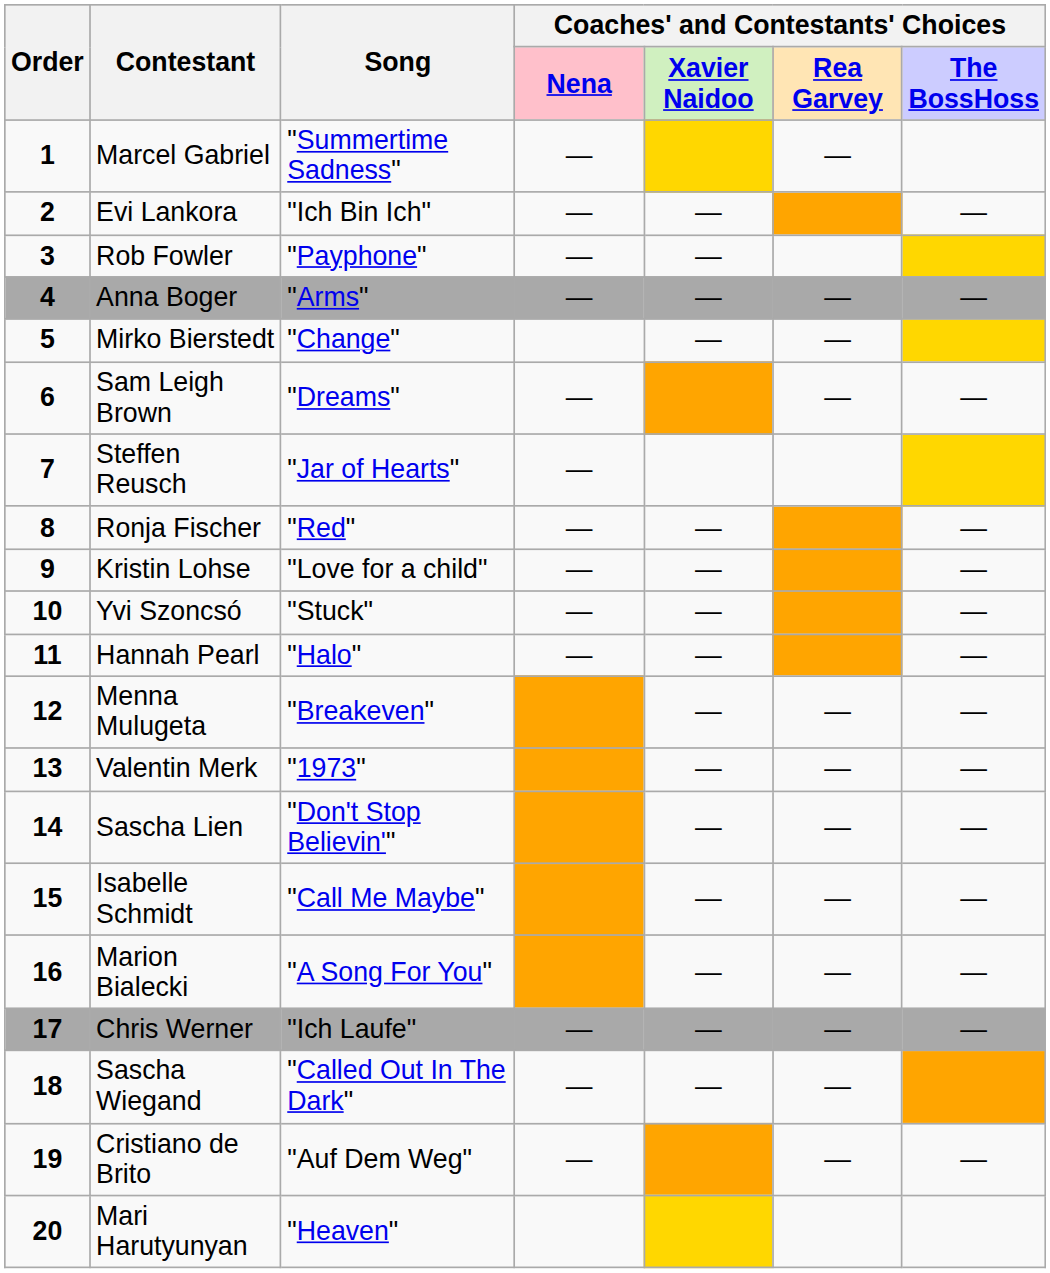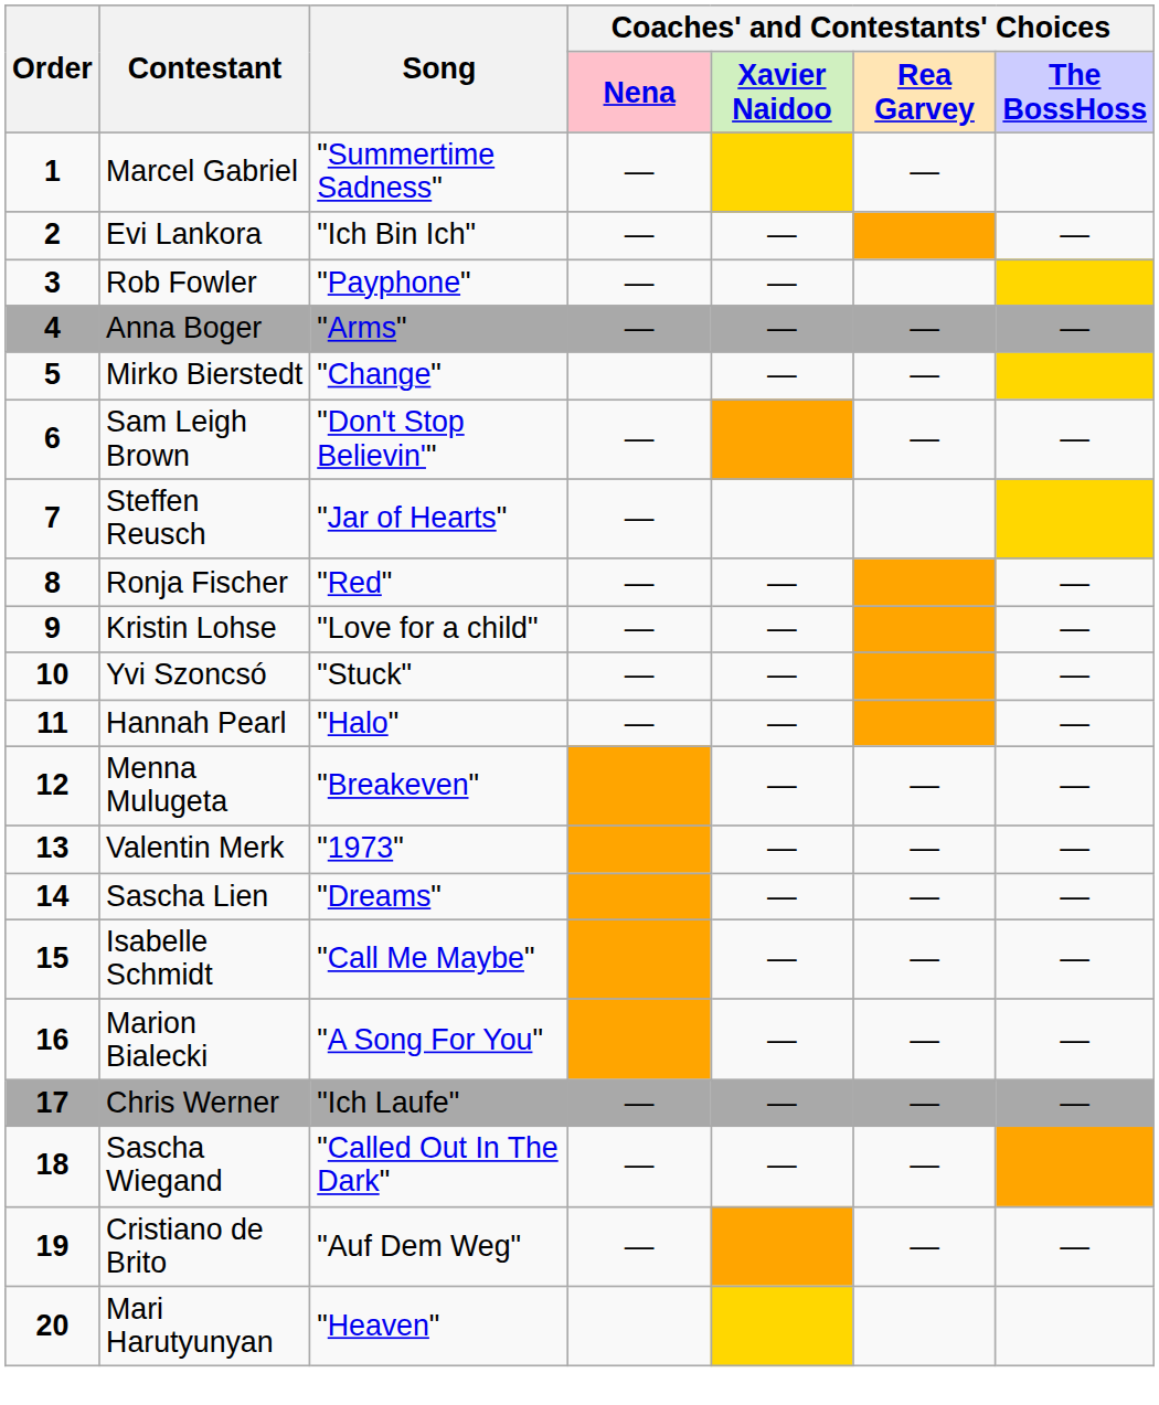Sam Leigh Brown | Song: "Dreams" -> "Don't Stop Believin'"
Sascha Lien | Song: "Don't Stop Believin'" -> "Dreams"
